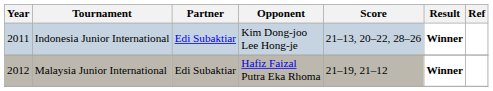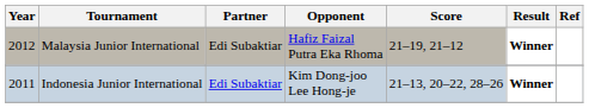rows swapped: Indonesia Junior International <-> Malaysia Junior International
